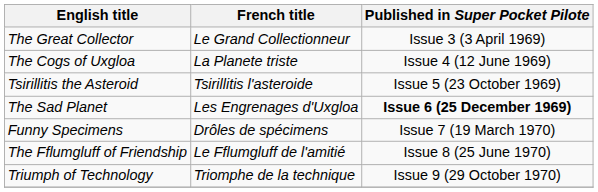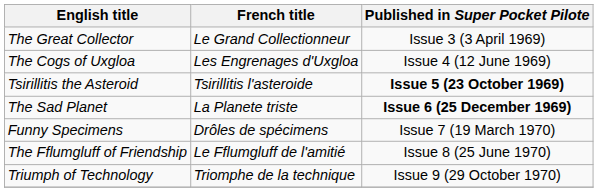The Cogs of Uxgloa | French title: La Planete triste -> Les Engrenages d'Uxgloa
Tsirillitis the Asteroid | Published in Super Pocket Pilote: normal -> bold
The Sad Planet | French title: Les Engrenages d'Uxgloa -> La Planete triste
